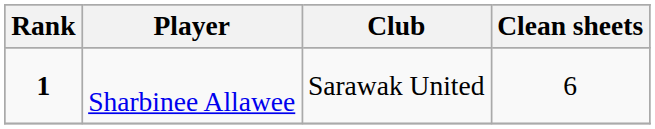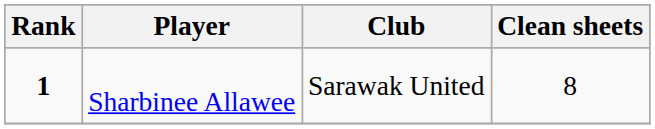Sharbinee Allawee | Clean sheets: 6 -> 8
